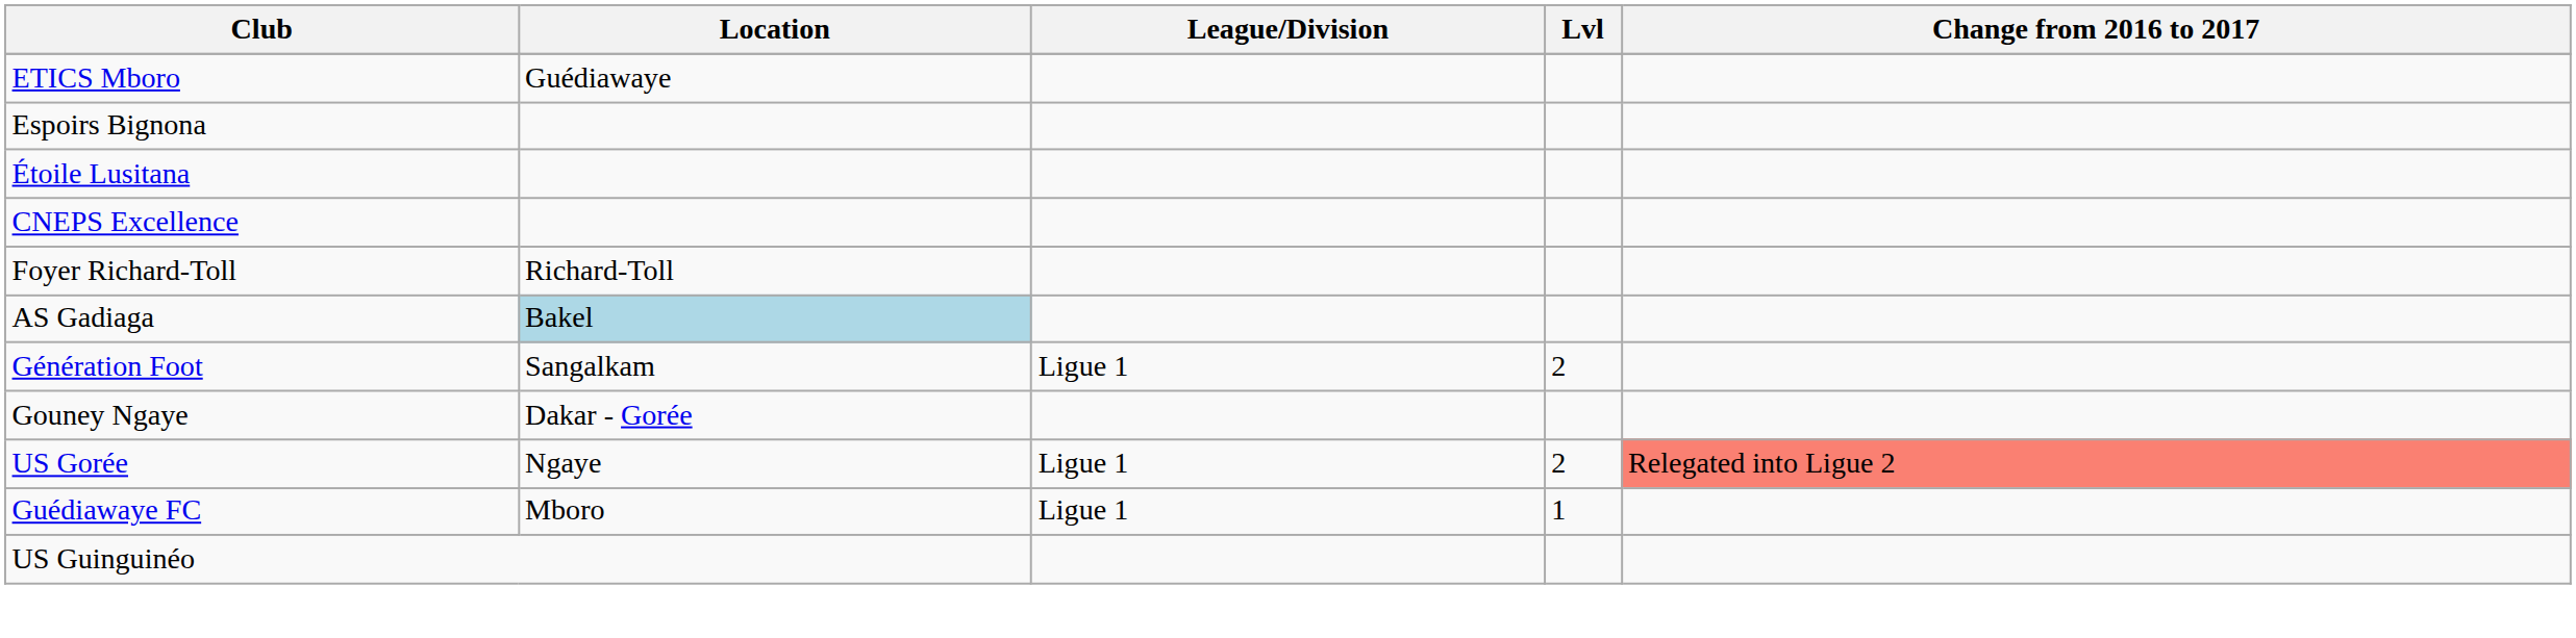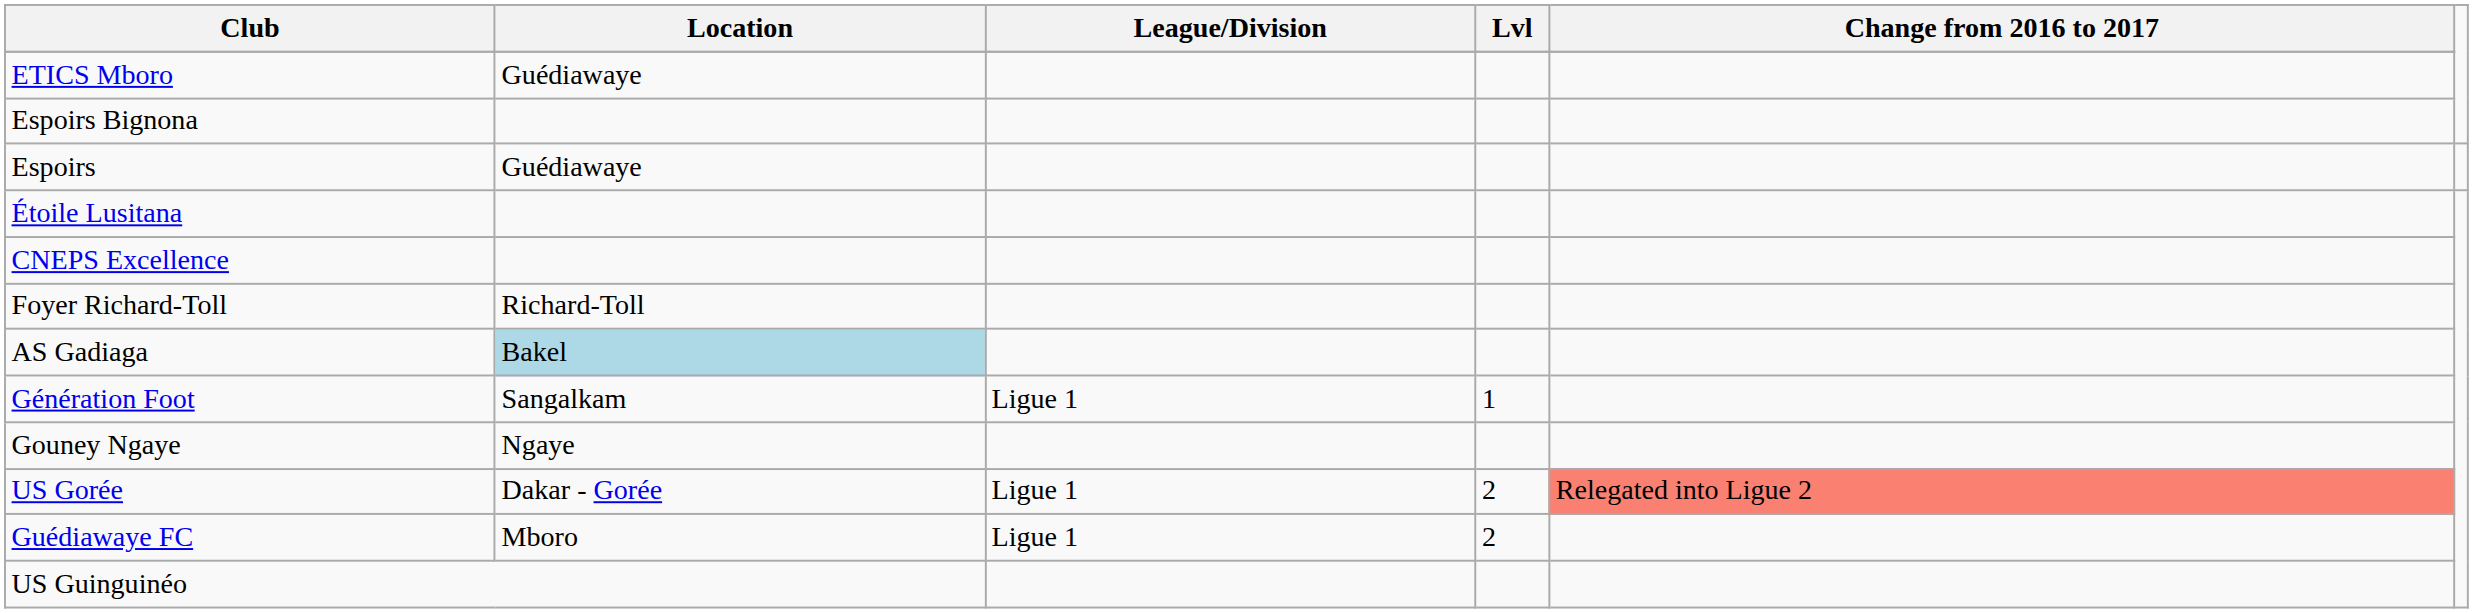+ row: Espoirs | Guédiawaye
Génération Foot | Lvl: 2 -> 1
Gouney Ngaye | Location: Dakar - Gorée -> Ngaye
US Gorée | Location: Ngaye -> Dakar - Gorée
Guédiawaye FC | Lvl: 1 -> 2
